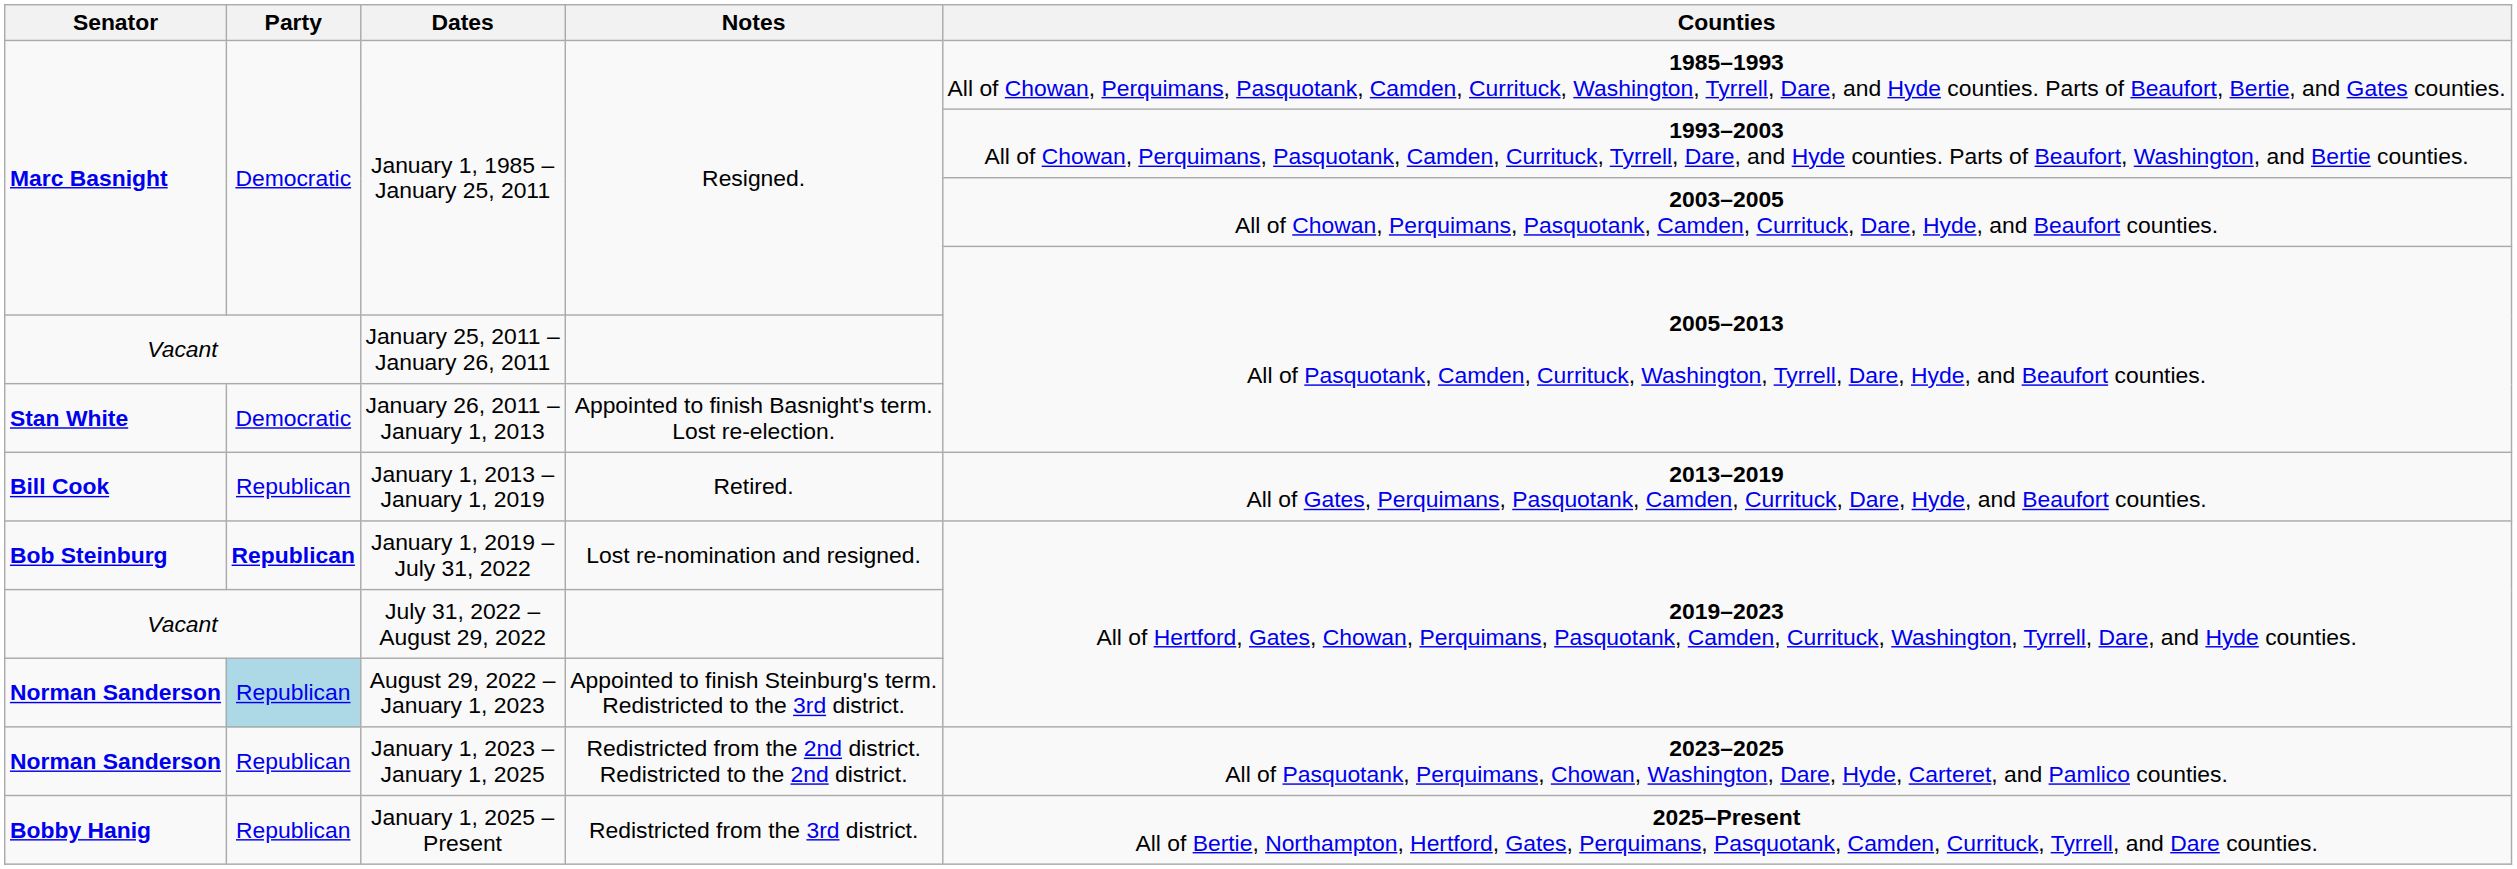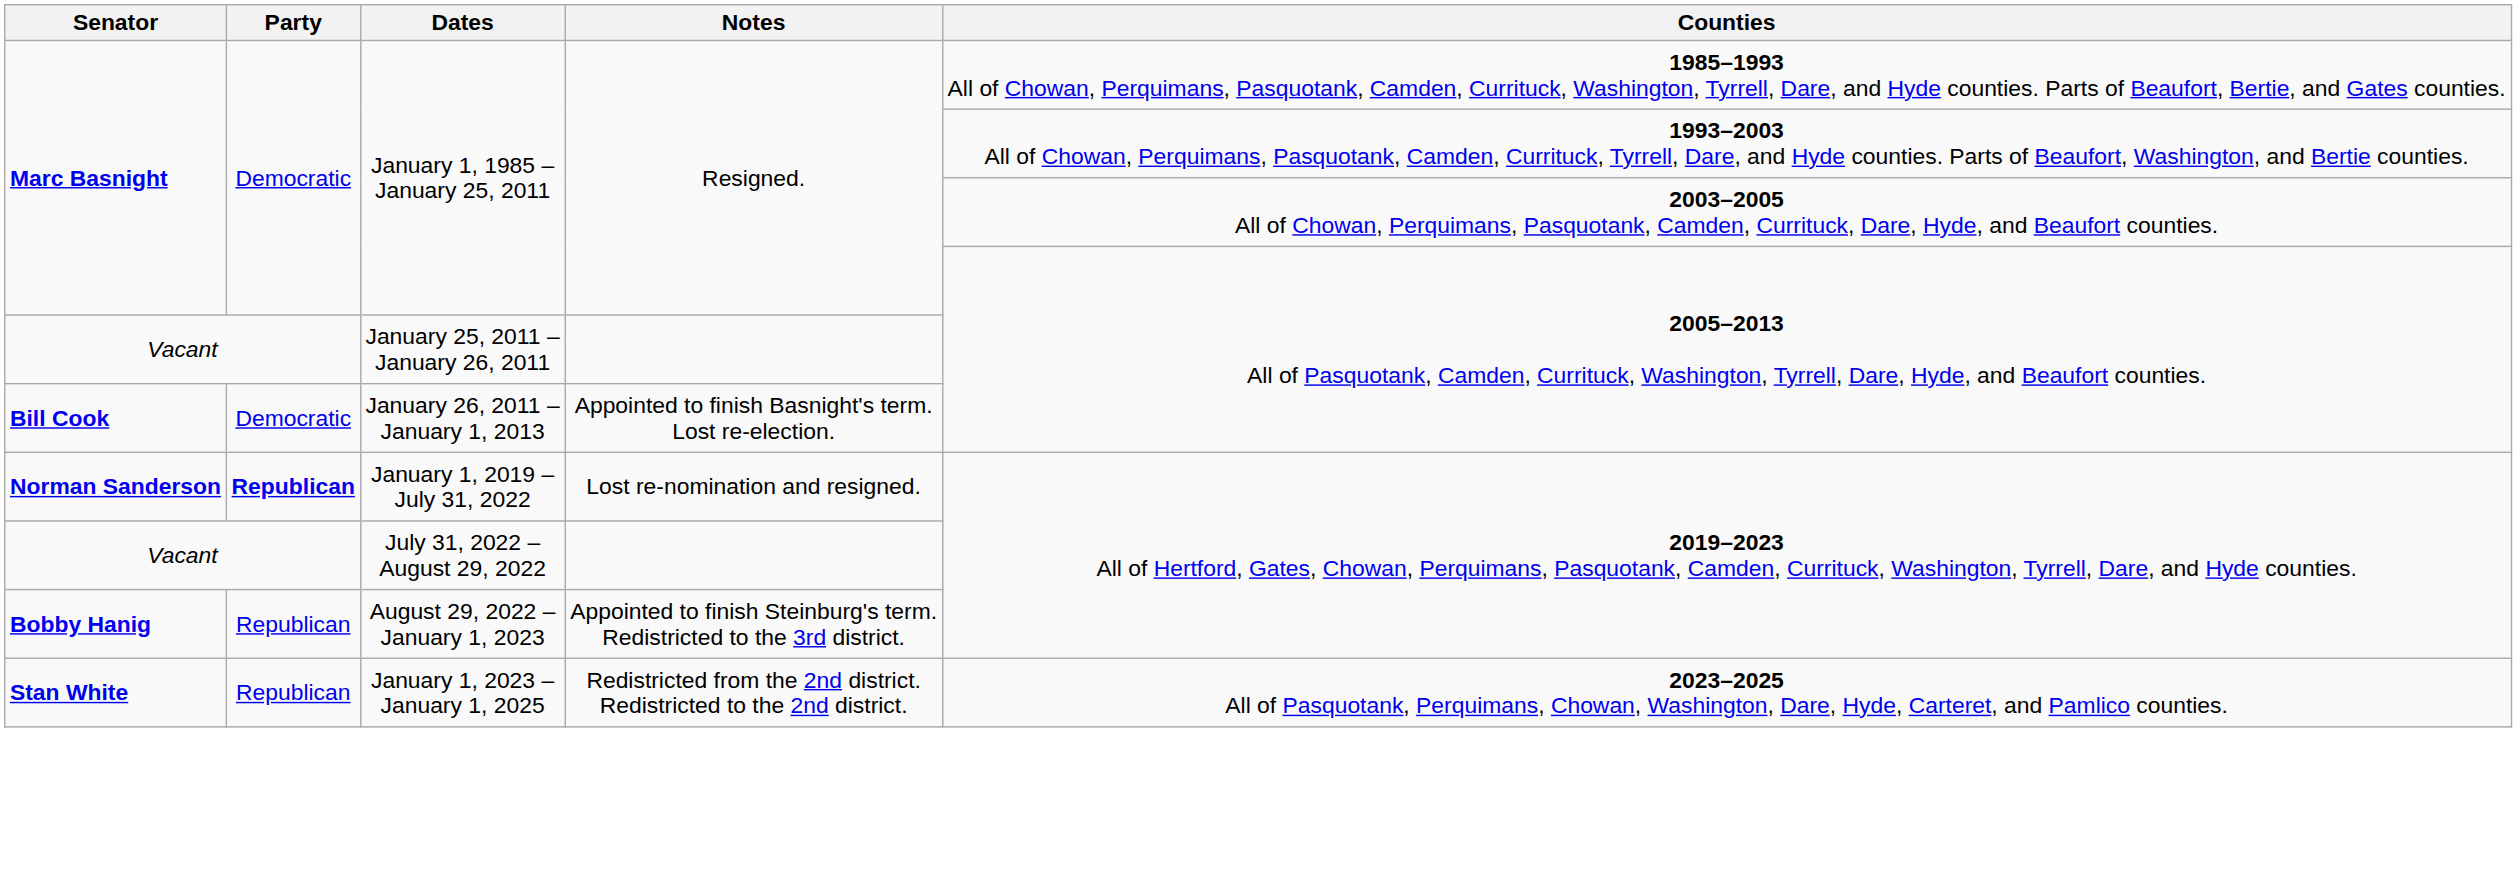January 26, 2011 – January 1, 2013 | Senator: Stan White -> Bill Cook
- row: Bill Cook | Republican | January 1, 2013 – January 1, 2019 | Retired. | 2013–2019 All of Gates, Perquimans, Pasquotank, Camden, Currituck, Dare, Hyde, and Beaufort counties.
January 1, 2019 – July 31, 2022 | Senator: Bob Steinburg -> Norman Sanderson
August 29, 2022 – January 1, 2023 | Senator: Norman Sanderson -> Bobby Hanig
August 29, 2022 – January 1, 2023 | Party: lightblue background -> no background
January 1, 2023 – January 1, 2025 | Senator: Norman Sanderson -> Stan White
- row: Bobby Hanig | Republican | January 1, 2025 – Present | Redistricted from the 3rd district. | 2025–Present All of Bertie, Northampton, Hertford, Gates, Perquimans, Pasquotank, Camden, Currituck, Tyrrell, and Dare counties.
